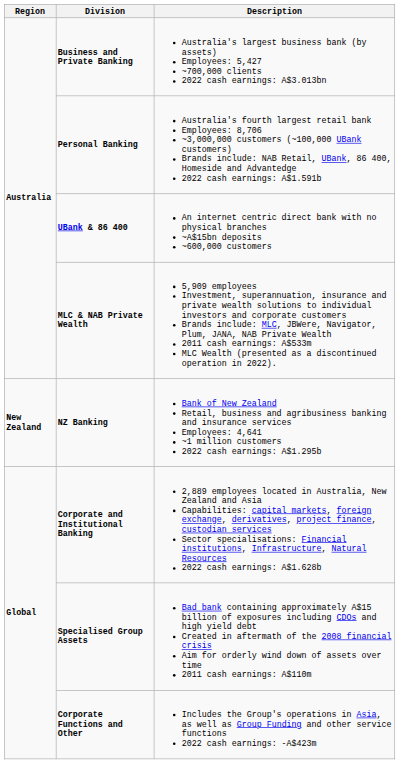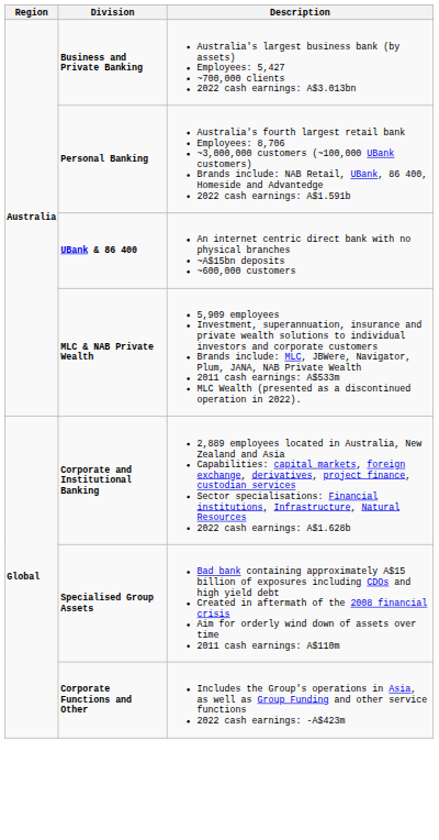- row: New Zealand | NZ Banking | Bank of New Zealand Retail, business and agribusiness banking and insurance services Employees: 4,641 ~1 million customers 2022 cash earnings: A$1.295b
